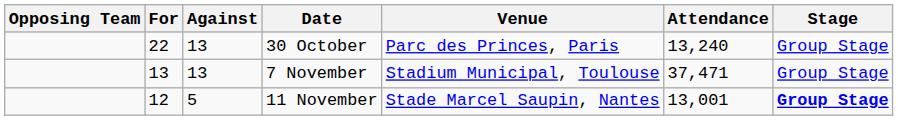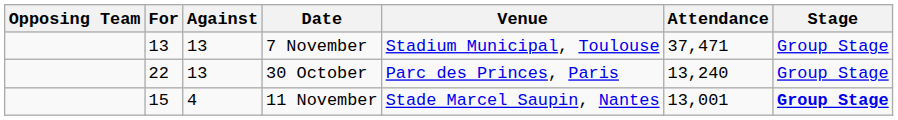rows swapped: 30 October <-> 7 November
11 November | For: 12 -> 15
11 November | Against: 5 -> 4
